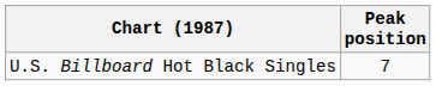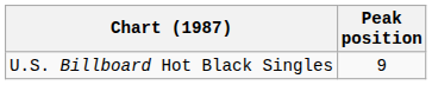U.S. Billboard Hot Black Singles | Peak position: 7 -> 9
